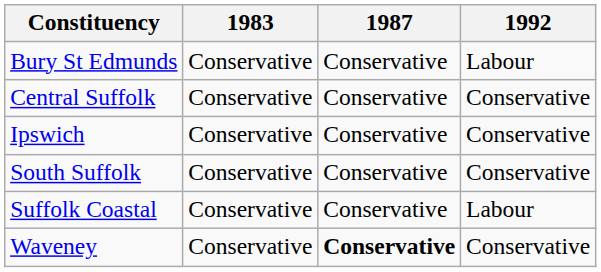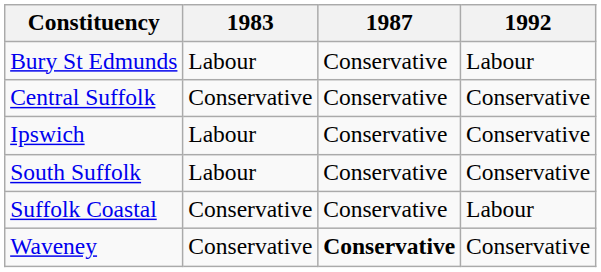Bury St Edmunds | 1983: Conservative -> Labour
Ipswich | 1983: Conservative -> Labour
South Suffolk | 1983: Conservative -> Labour
